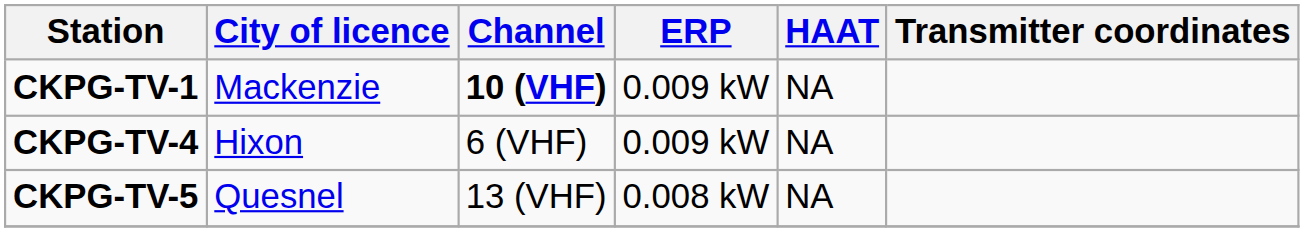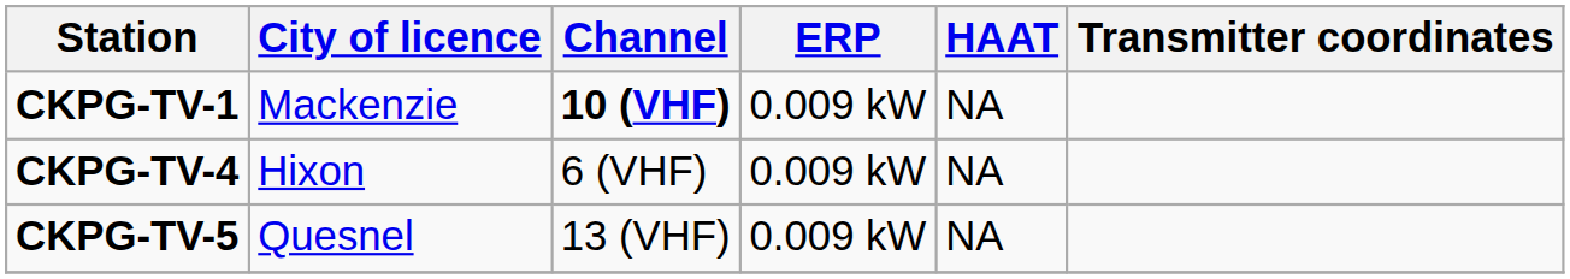CKPG-TV-5 | ERP: 0.008 kW -> 0.009 kW
